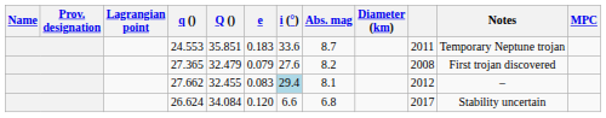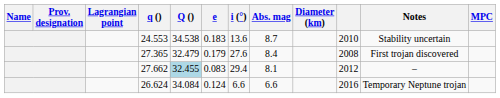24.553 | Q (): 35.851 -> 34.538
24.553 | i (°): 33.6 -> 13.6
24.553 | column 10: 2011 -> 2010
24.553 | Notes: Temporary Neptune trojan -> Stability uncertain
27.365 | e: 0.079 -> 0.179
27.365 | Abs. mag: 8.2 -> 8.4
27.662 | Q (): no background -> lightblue background
27.662 | i (°): lightblue background -> no background
26.624 | e: 0.120 -> 0.124
26.624 | Abs. mag: 6.8 -> 6.6
26.624 | column 10: 2017 -> 2016
26.624 | Notes: Stability uncertain -> Temporary Neptune trojan
